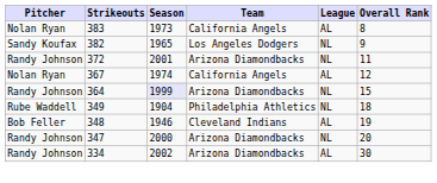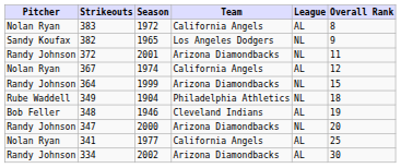383 | Season: 1973 -> 1972
364 | Season: lavender background -> no background
+ row: Nolan Ryan | 341 | 1977 | California Angels | AL | 25
